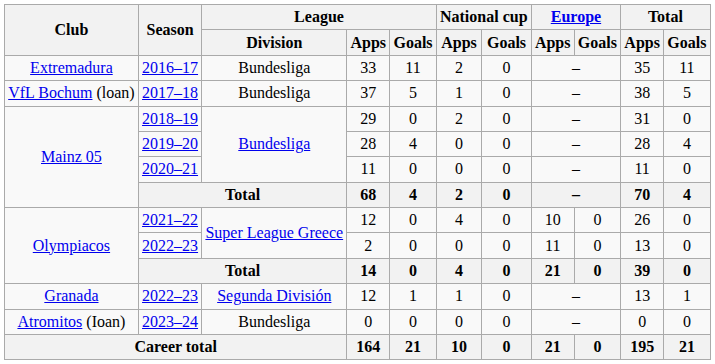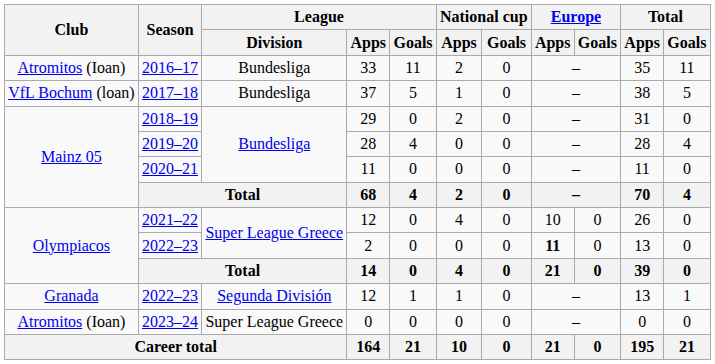2016–17 | Club: Extremadura -> Atromitos (Ioan)
2022–23 / 2 | Europe / Apps: normal -> bold
2023–24 | League / Division: Bundesliga -> Super League Greece
